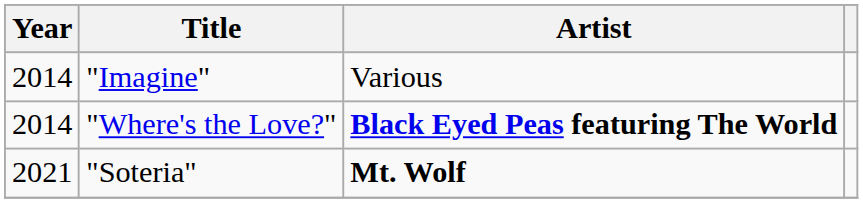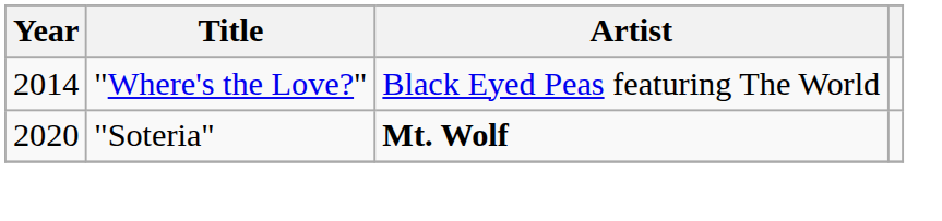- row: 2014 | "Imagine" | Various
"Where's the Love?" | Artist: bold -> normal
"Soteria" | Year: 2021 -> 2020
